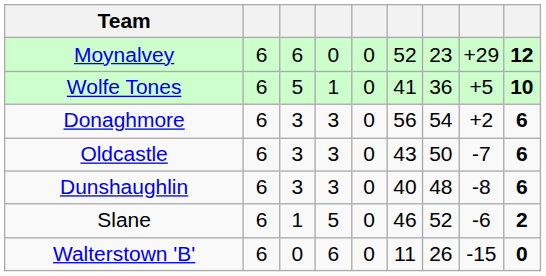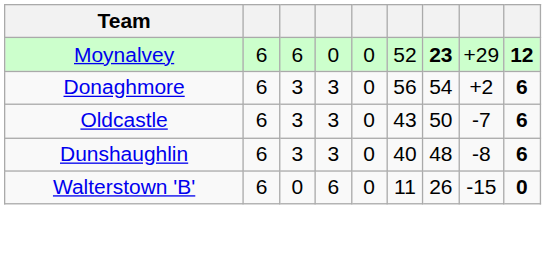Moynalvey | column 7: normal -> bold
- row: Wolfe Tones | 6 | 5 | 1 | 0 | 41 | 36 | +5 | 10
- row: Slane | 6 | 1 | 5 | 0 | 46 | 52 | -6 | 2
